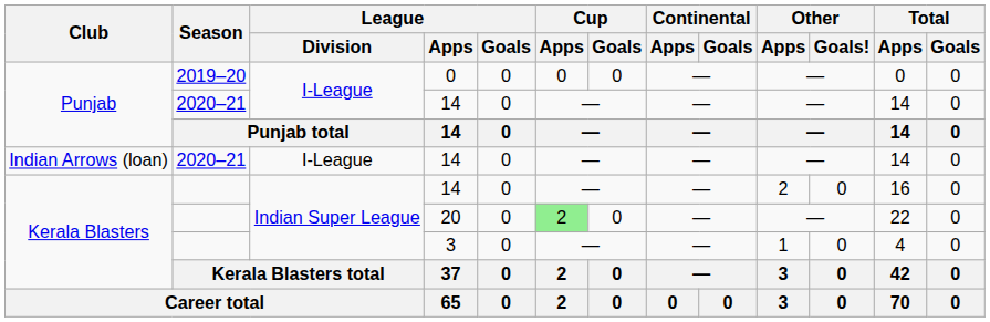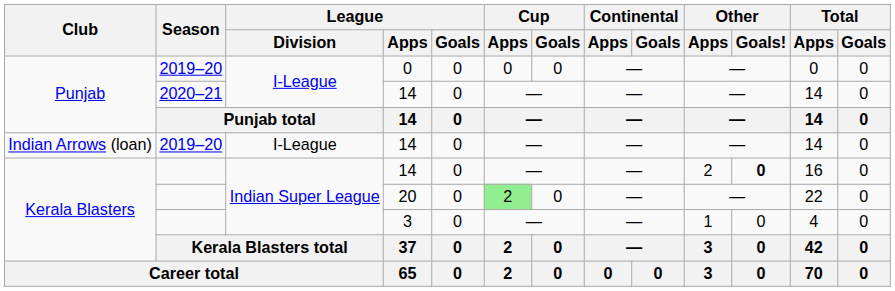Indian Arrows (loan) / 14 | Season: 2020–21 -> 2019–20
Kerala Blasters / 14 | Other / Goals!: normal -> bold
